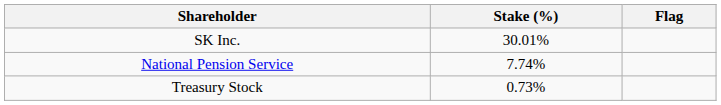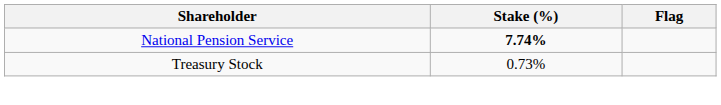- row: SK Inc. | 30.01%
National Pension Service | Stake (%): normal -> bold
